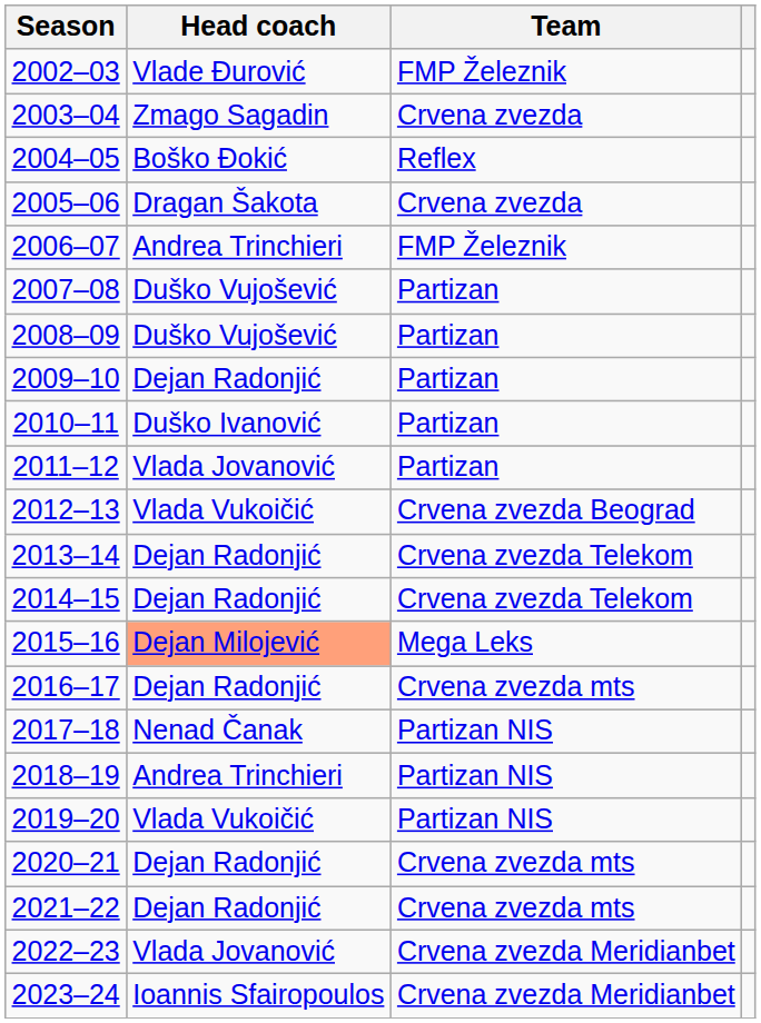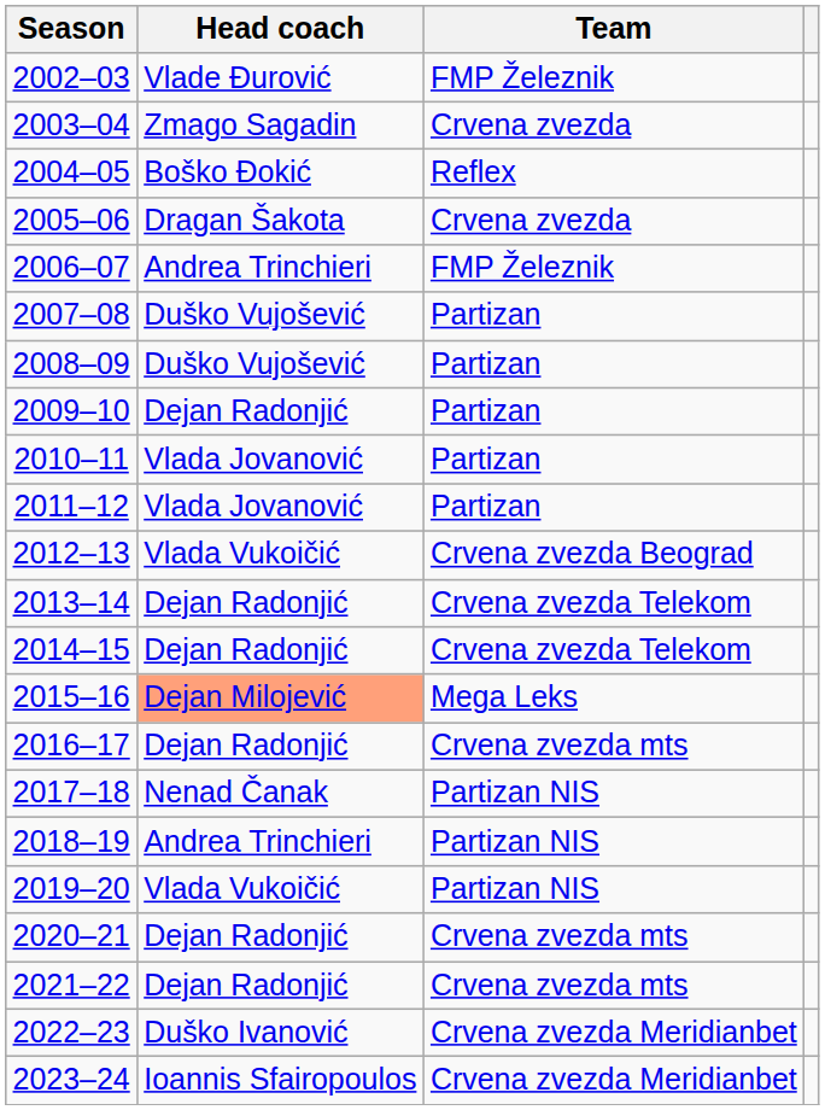2010–11 | Head coach: Duško Ivanović -> Vlada Jovanović
2022–23 | Head coach: Vlada Jovanović -> Duško Ivanović
